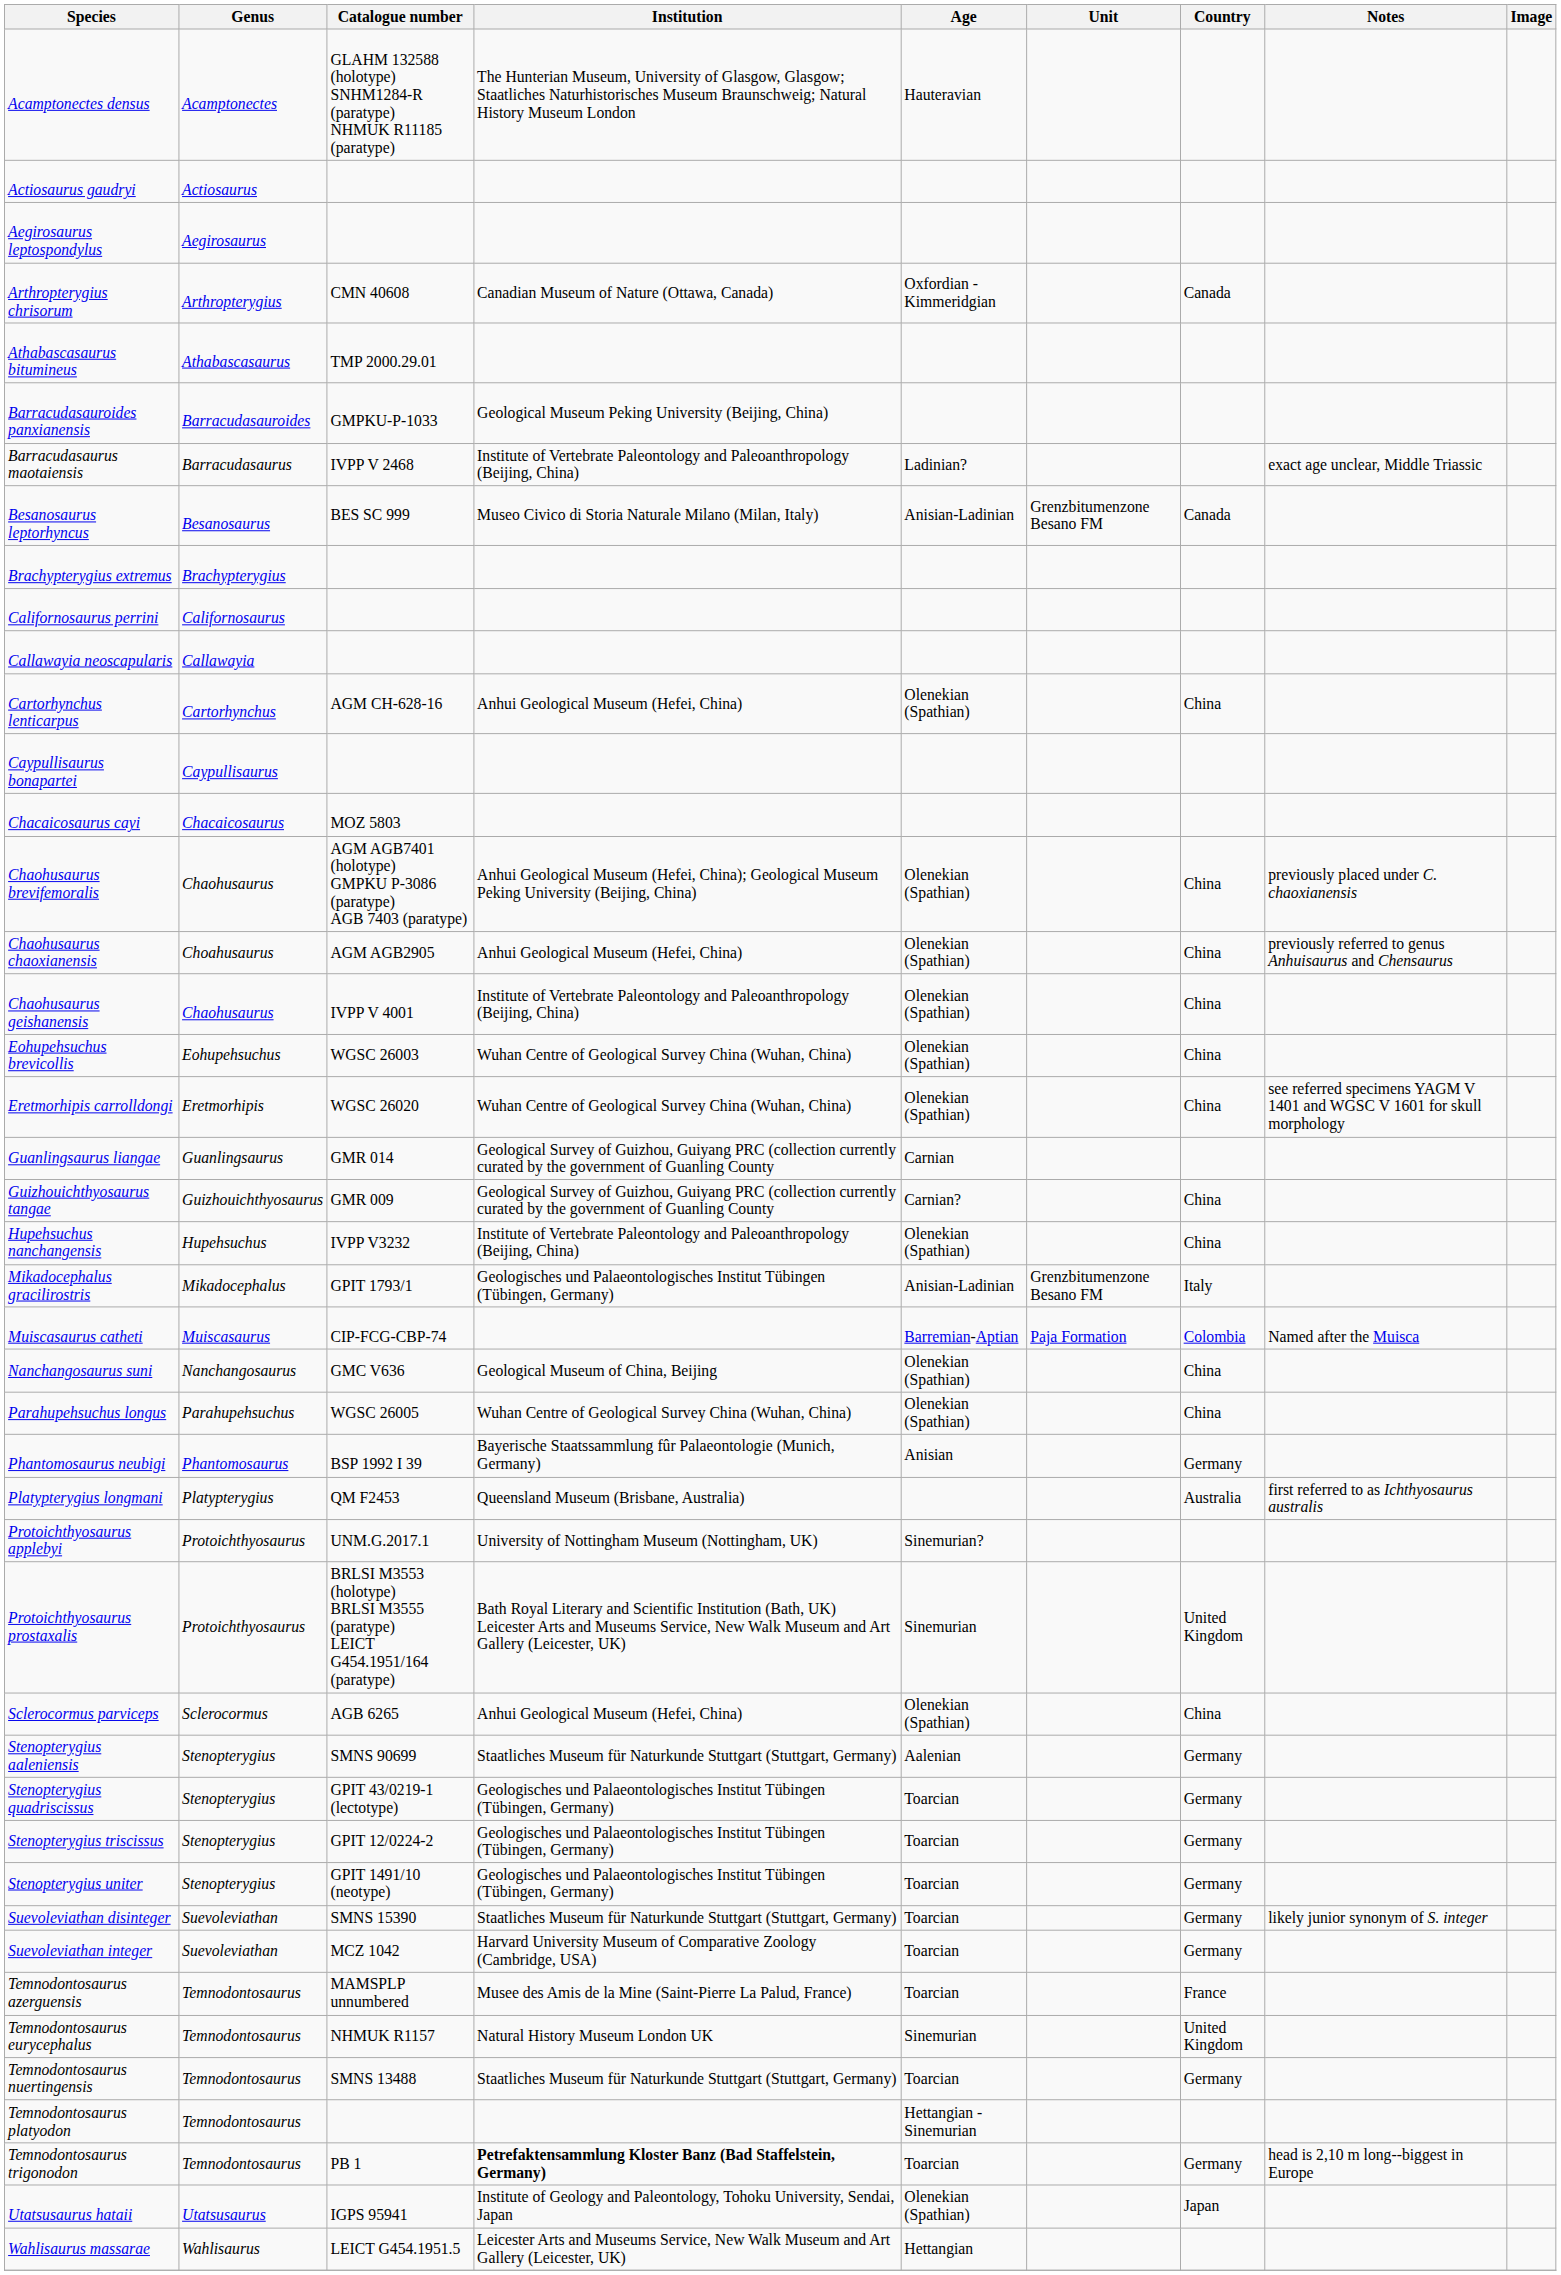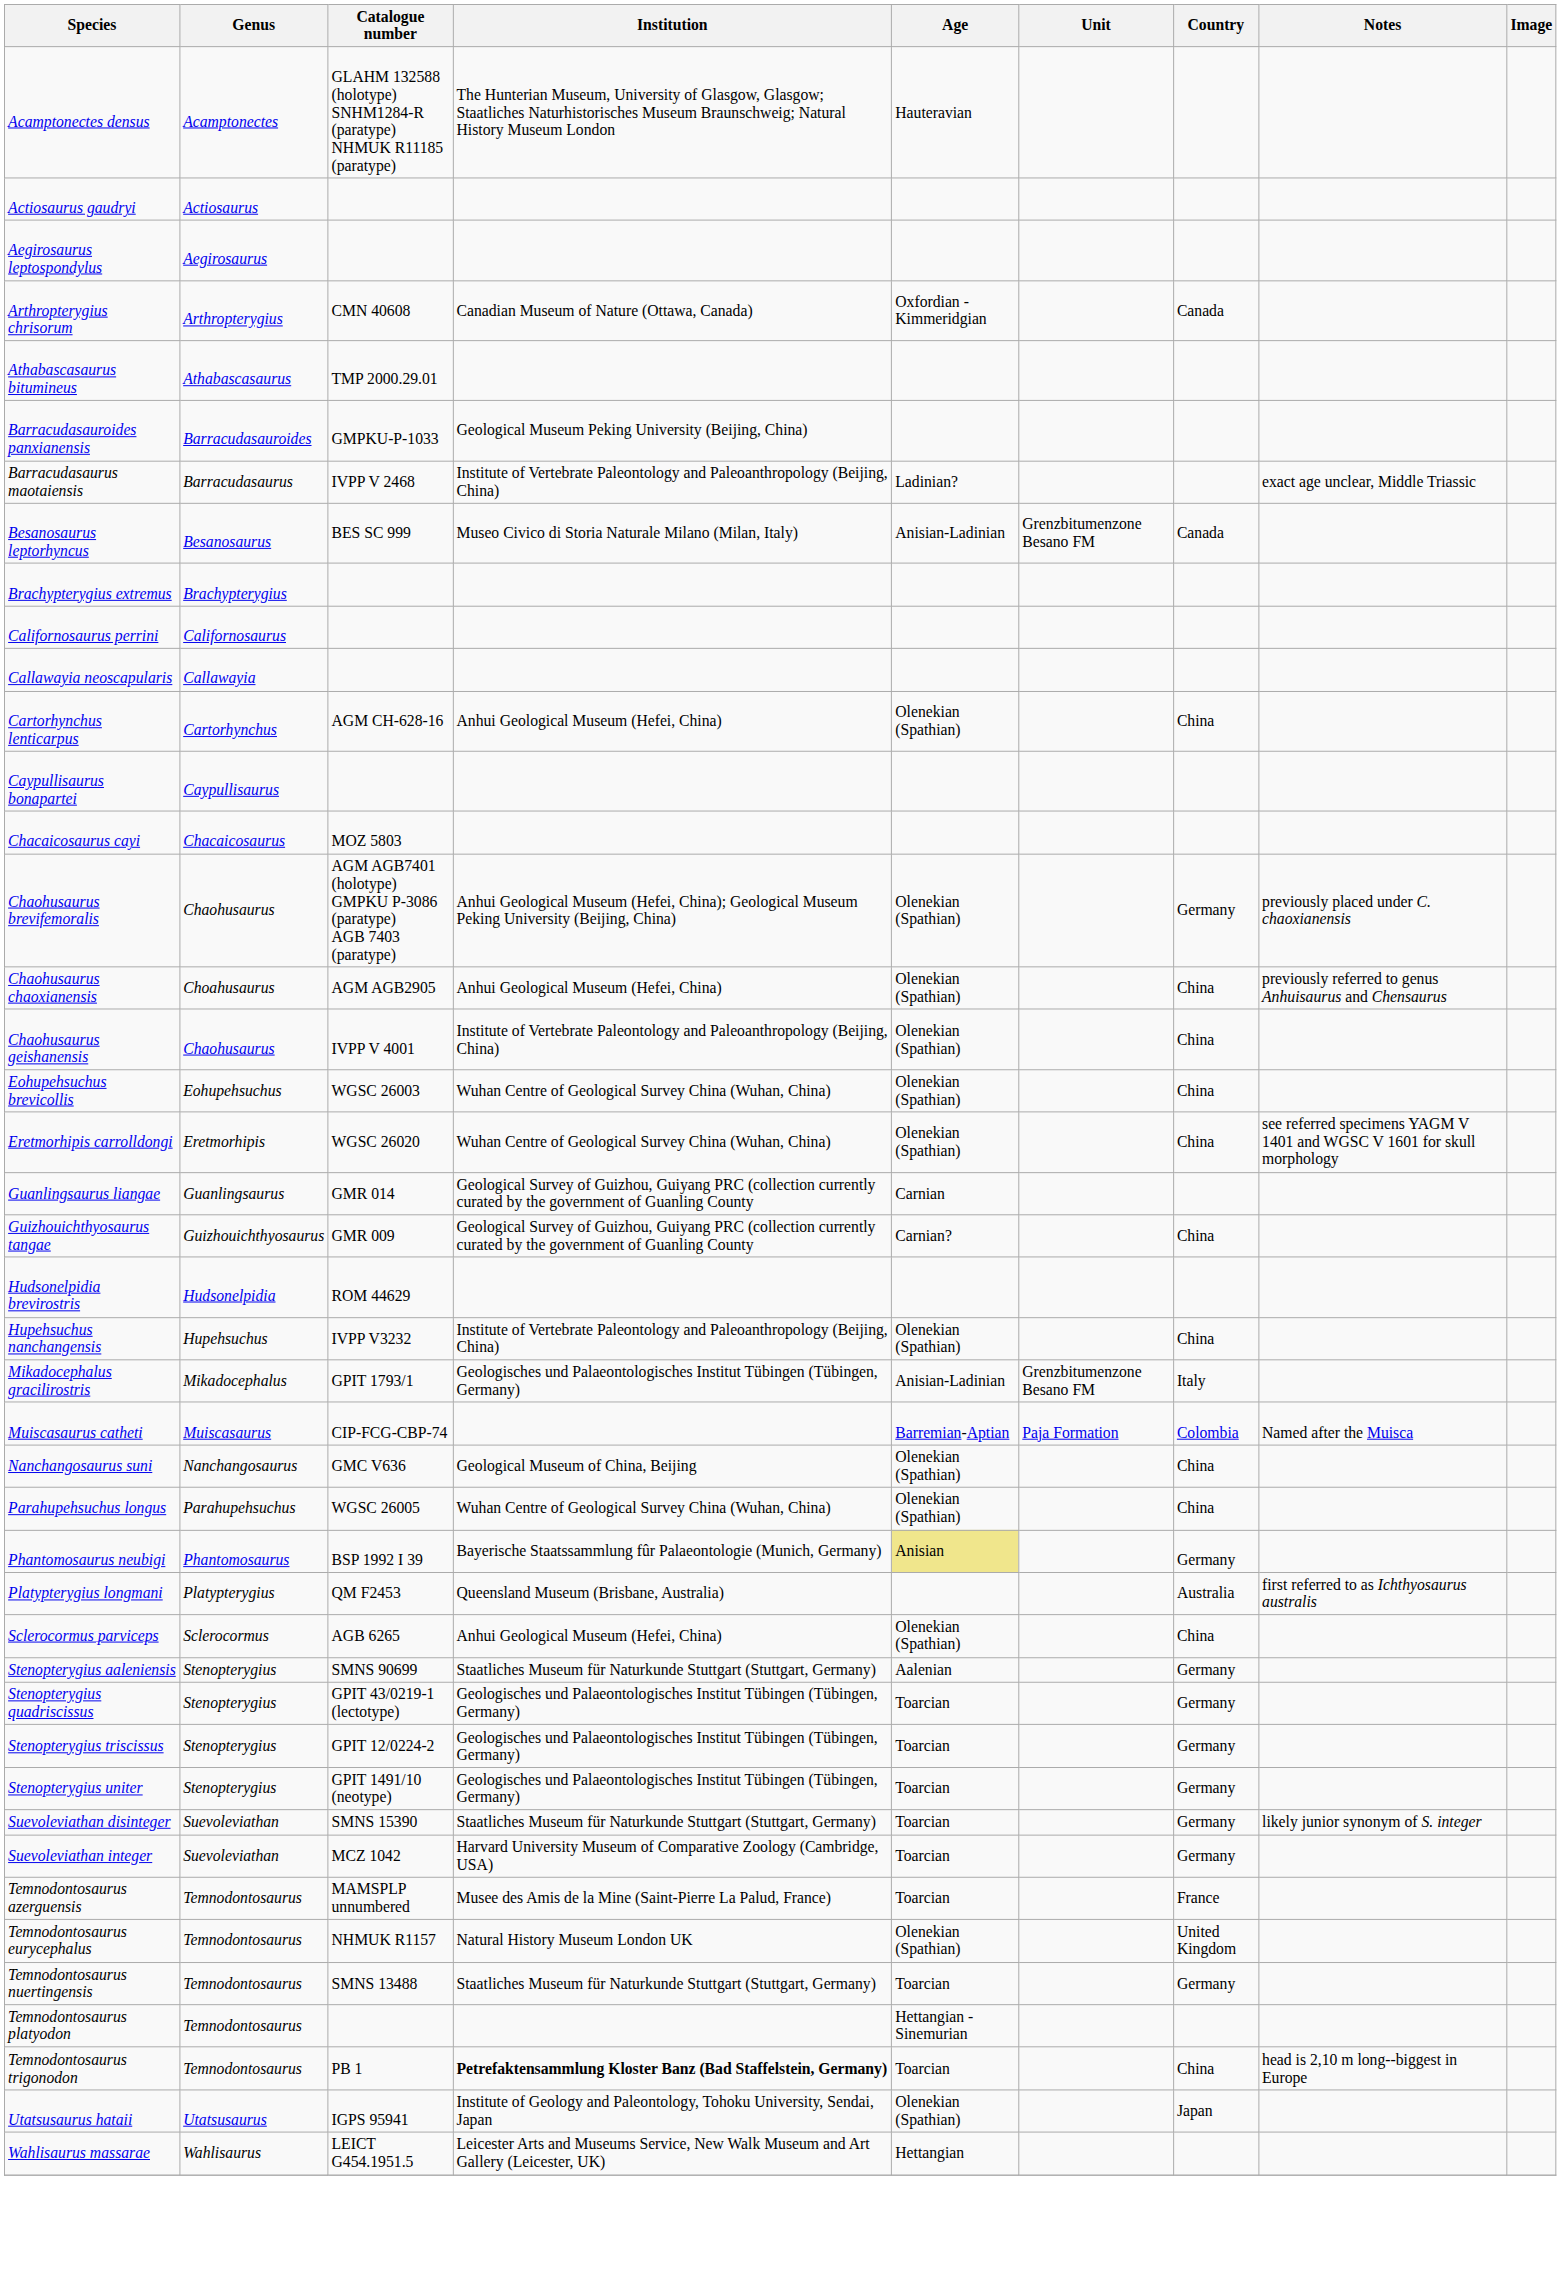Chaohusaurus brevifemoralis | Country: China -> Germany
+ row: Hudsonelpidia brevirostris | Hudsonelpidia | ROM 44629
Phantomosaurus neubigi | Age: no background -> khaki background
- row: Protoichthyosaurus applebyi | Protoichthyosaurus | UNM.G.2017.1 | University of Nottingham Museum (Nottingham, UK) | Sinemurian?
- row: Protoichthyosaurus prostaxalis | Protoichthyosaurus | BRLSI M3553 (holotype) BRLSI M3555 (paratype) LEICT G454.1951/164 (paratype) | Bath Royal Literary and Scientific Institution (Bath, UK) Leicester Arts and Museums Service, New Walk Museum and Art Gallery (Leicester, UK) | Sinemurian | United Kingdom
Temnodontosaurus eurycephalus | Age: Sinemurian -> Olenekian (Spathian)
Temnodontosaurus trigonodon | Country: Germany -> China
